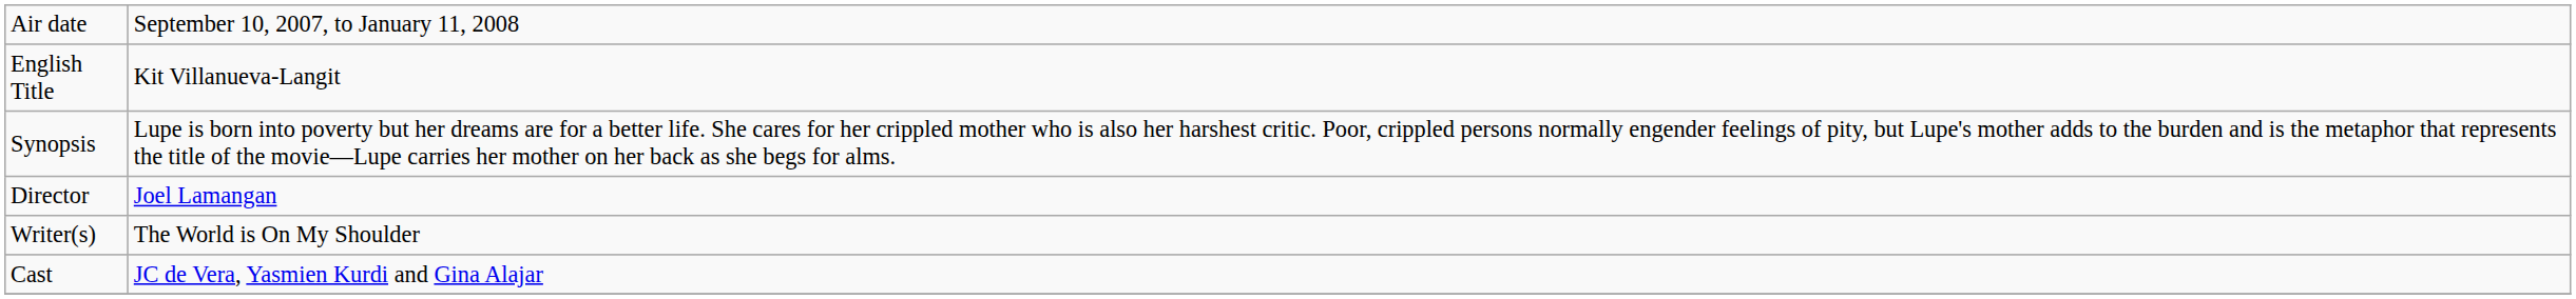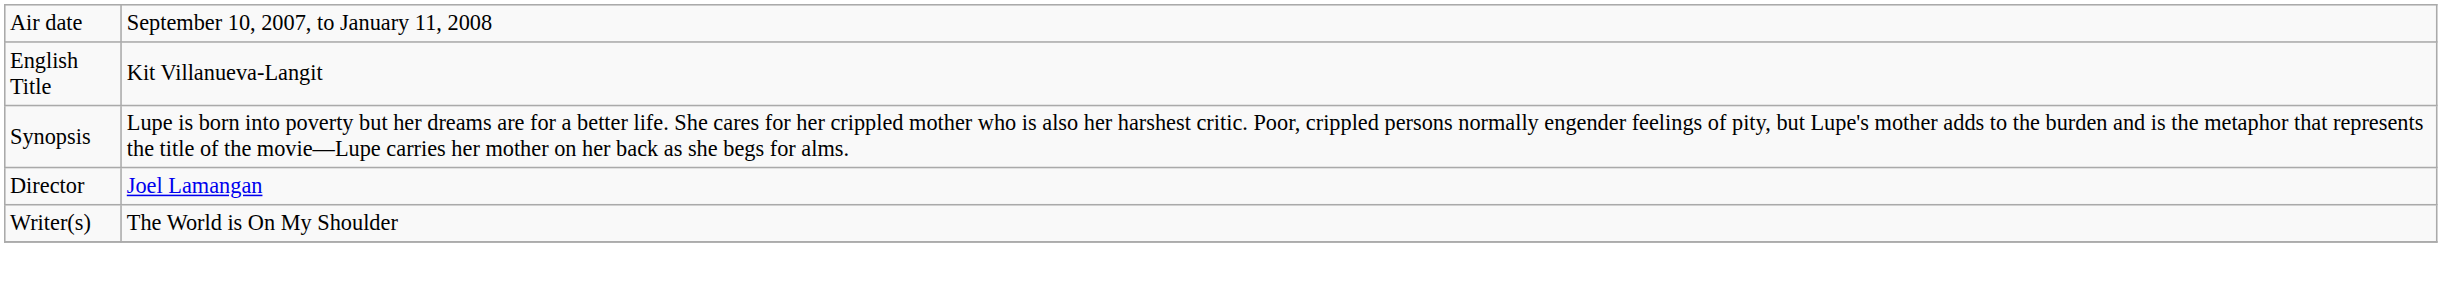- row: Cast | JC de Vera, Yasmien Kurdi and Gina Alajar
